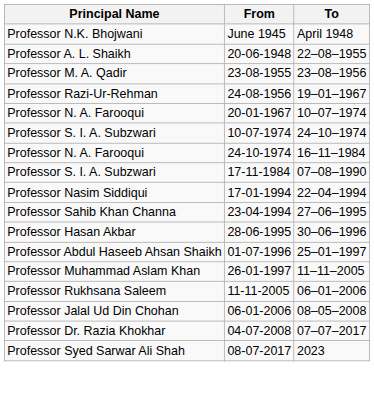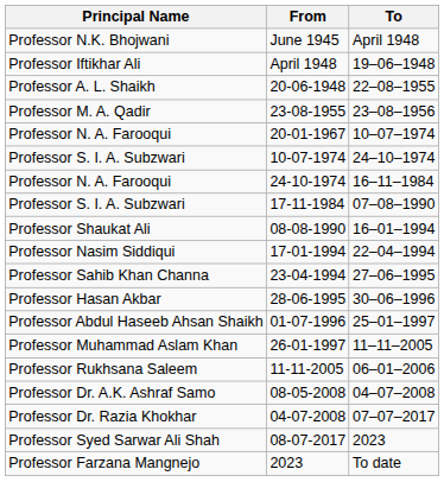+ row: Professor Iftikhar Ali | April 1948 | 19–06–1948
- row: Professor Razi-Ur-Rehman | 24-08-1956 | 19–01–1967
+ row: Professor Shaukat Ali | 08-08-1990 | 16–01–1994
- row: Professor Jalal Ud Din Chohan | 06-01-2006 | 08–05–2008
+ row: Professor Dr. A.K. Ashraf Samo | 08-05-2008 | 04–07–2008
+ row: Professor Farzana Mangnejo | 2023 | To date
